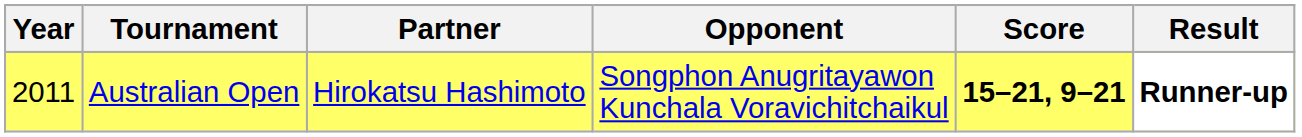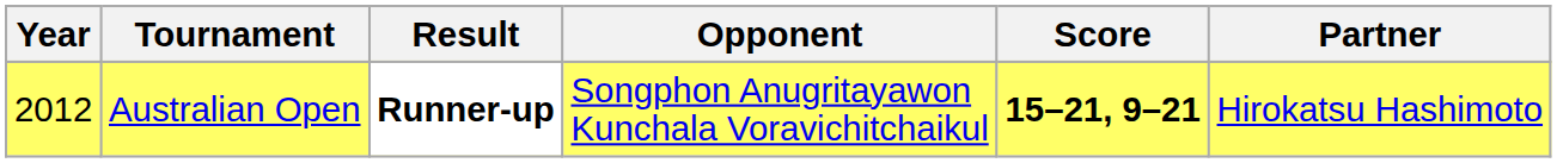columns swapped: Partner <-> Result
Australian Open | Year: 2011 -> 2012
